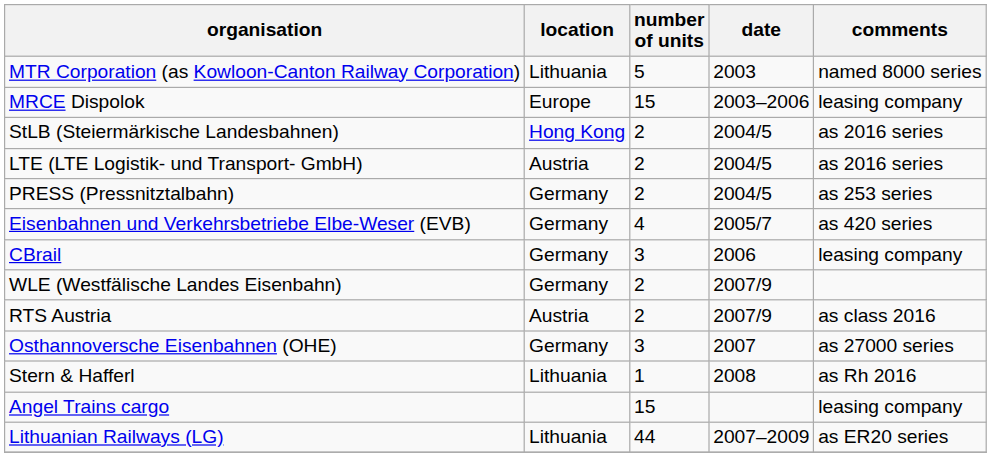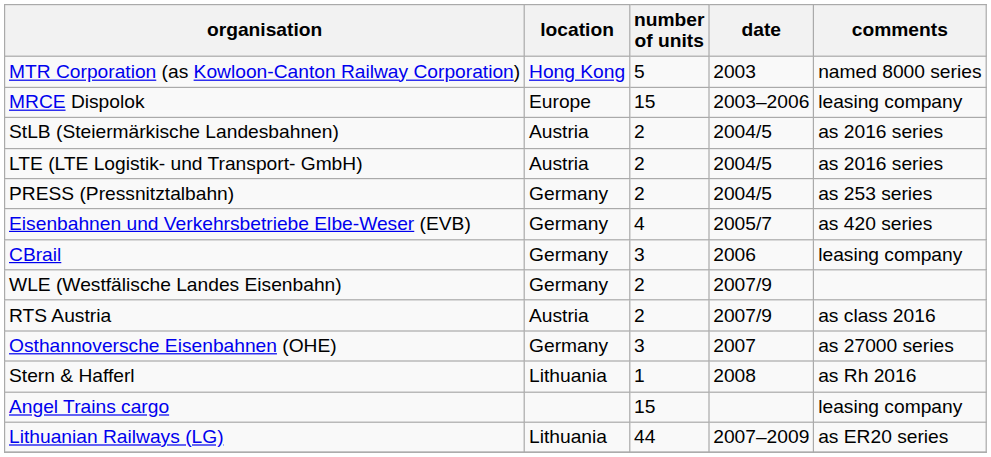MTR Corporation (as Kowloon-Canton Railway Corporation) | location: Lithuania -> Hong Kong
StLB (Steiermärkische Landesbahnen) | location: Hong Kong -> Austria
